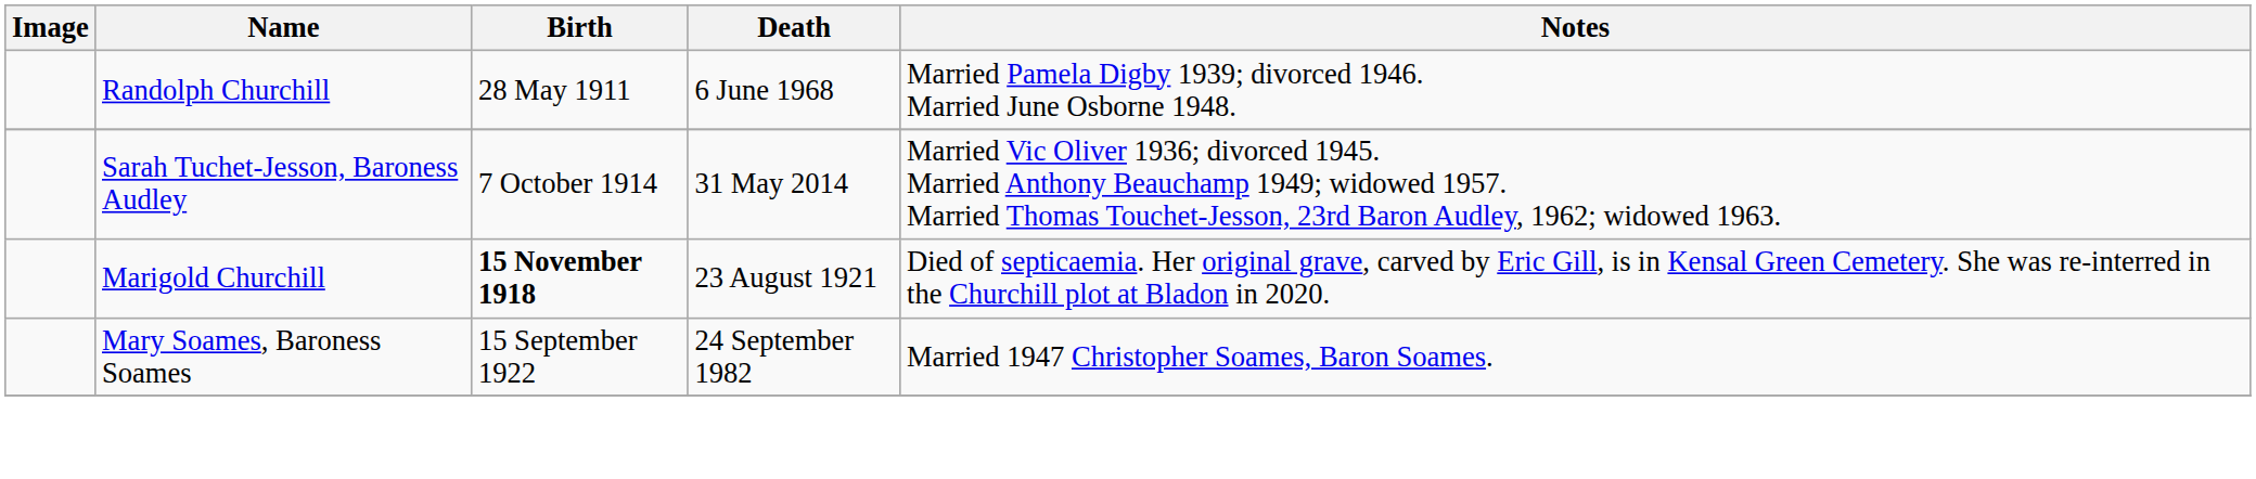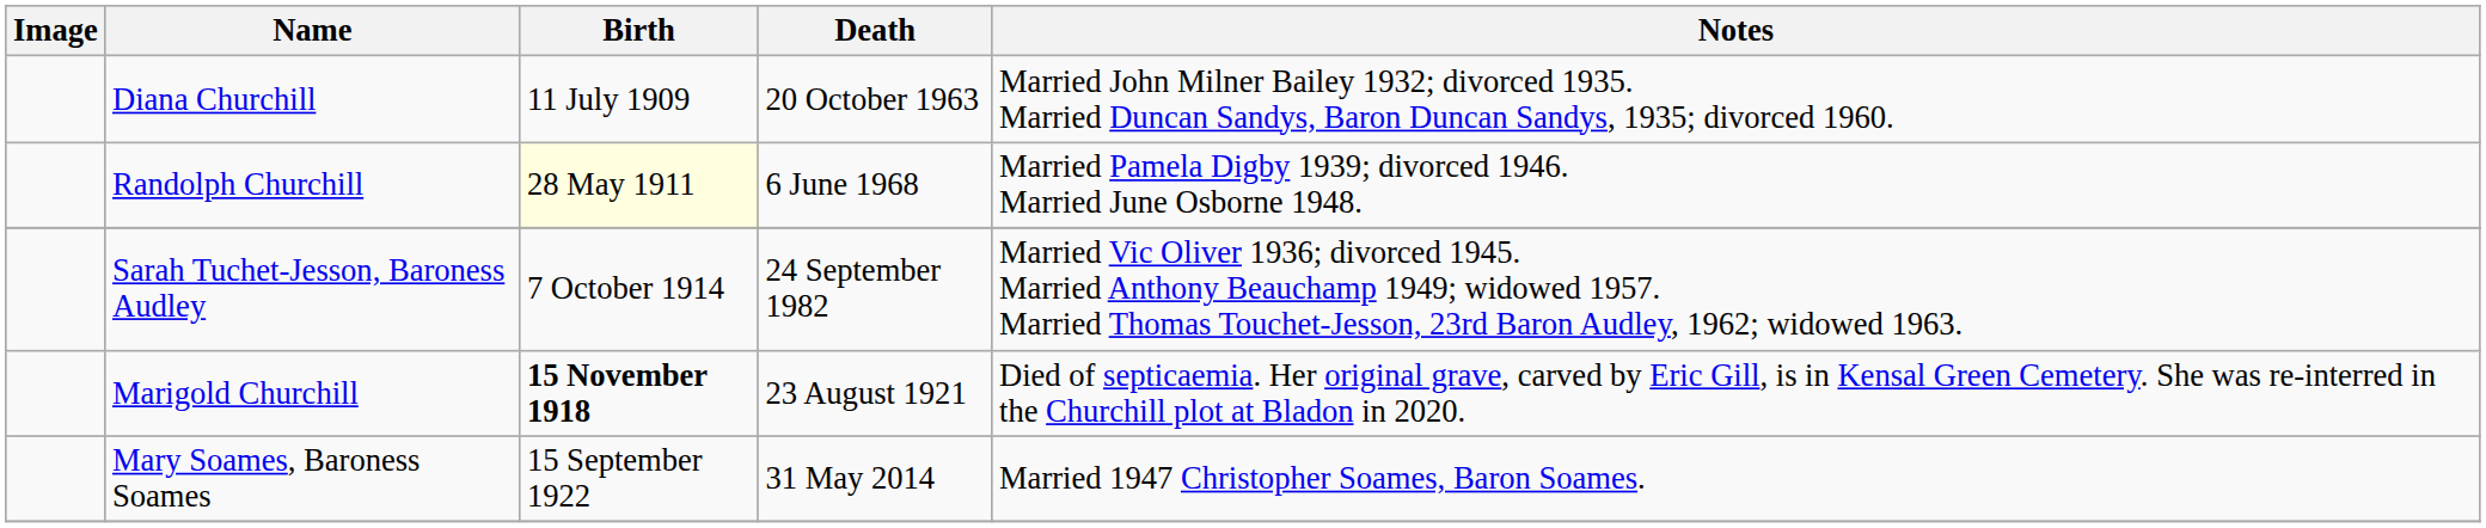+ row: Diana Churchill | 11 July 1909 | 20 October 1963 | Married John Milner Bailey 1932; divorced 1935. Married Duncan Sandys, Baron Duncan Sandys, 1935; divorced 1960.
Randolph Churchill | Birth: no background -> lightyellow background
Sarah Tuchet-Jesson, Baroness Audley | Death: 31 May 2014 -> 24 September 1982
Mary Soames, Baroness Soames | Death: 24 September 1982 -> 31 May 2014
